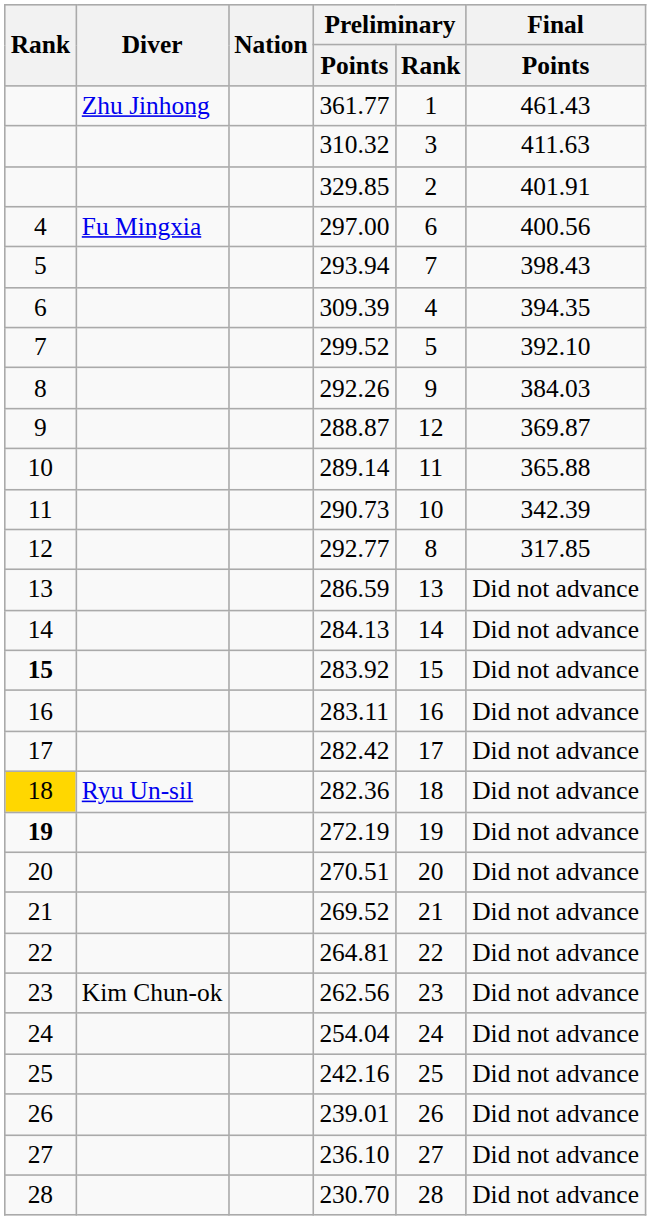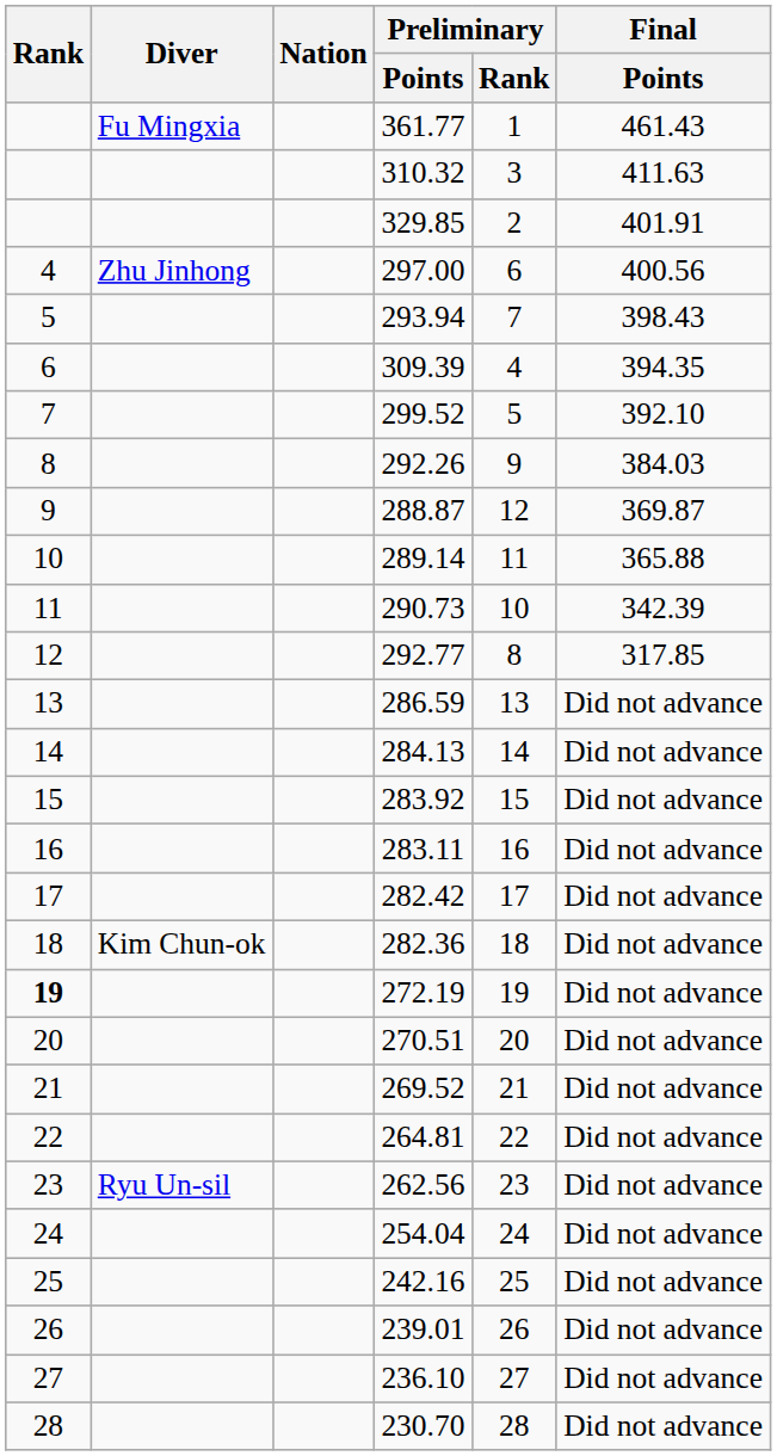361.77 | Diver: Zhu Jinhong -> Fu Mingxia
297.00 | Diver: Fu Mingxia -> Zhu Jinhong
283.92 | Rank: bold -> normal
282.36 | Rank: gold background -> no background
282.36 | Diver: Ryu Un-sil -> Kim Chun-ok
262.56 | Diver: Kim Chun-ok -> Ryu Un-sil
